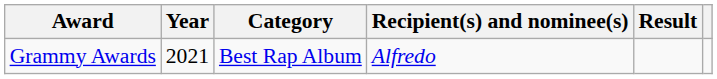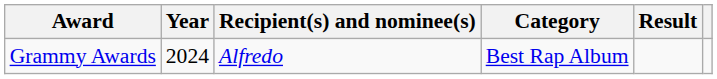columns swapped: Recipient(s) and nominee(s) <-> Category
Grammy Awards | Year: 2021 -> 2024
